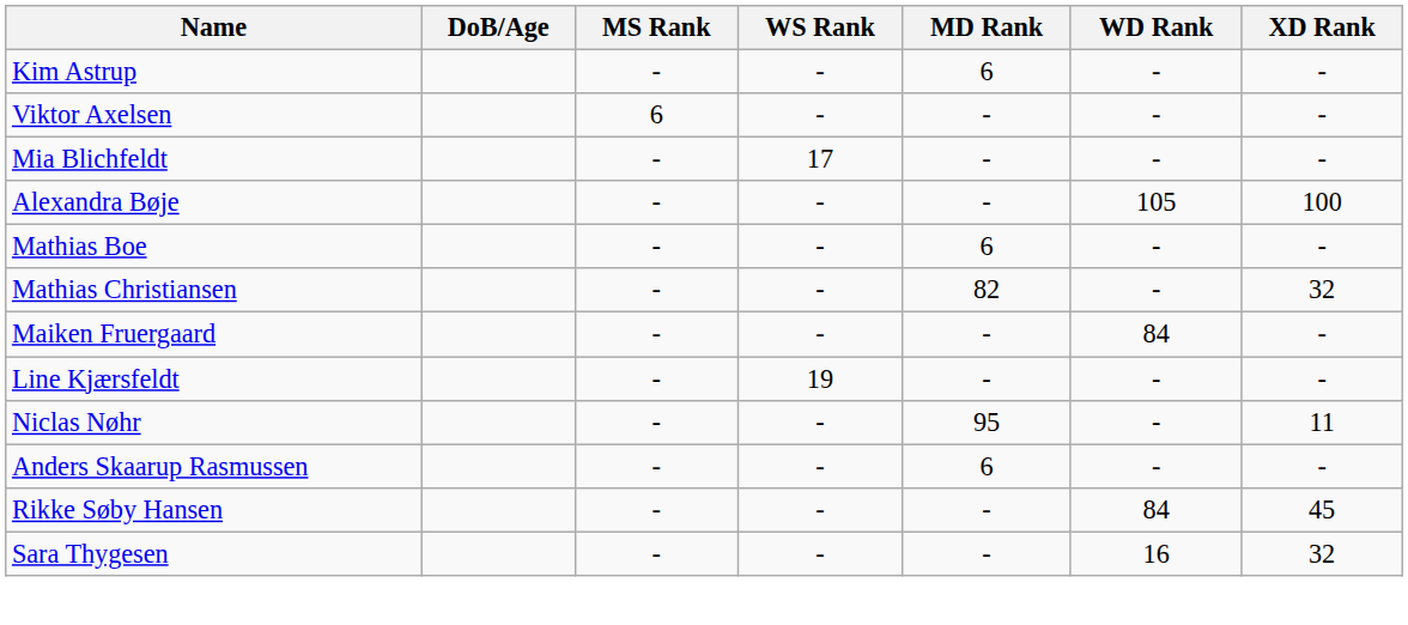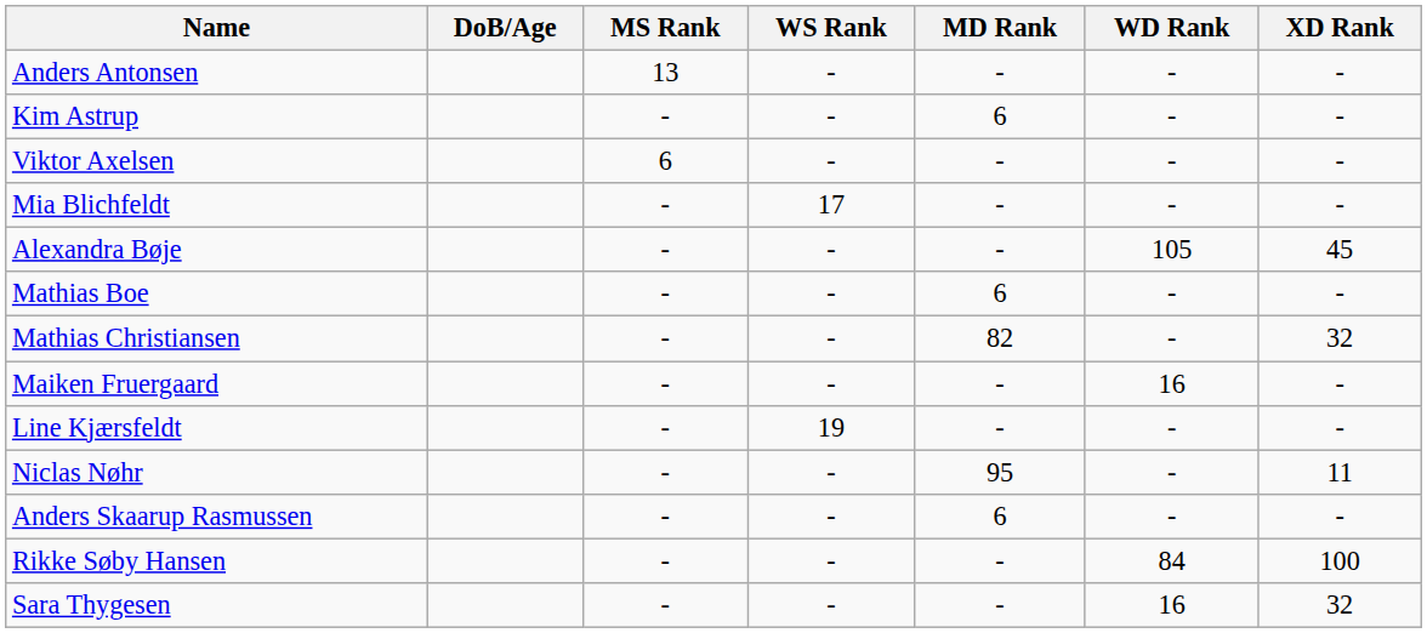+ row: Anders Antonsen | 13 | - | - | - | -
Alexandra Bøje | XD Rank: 100 -> 45
Maiken Fruergaard | WD Rank: 84 -> 16
Rikke Søby Hansen | XD Rank: 45 -> 100
